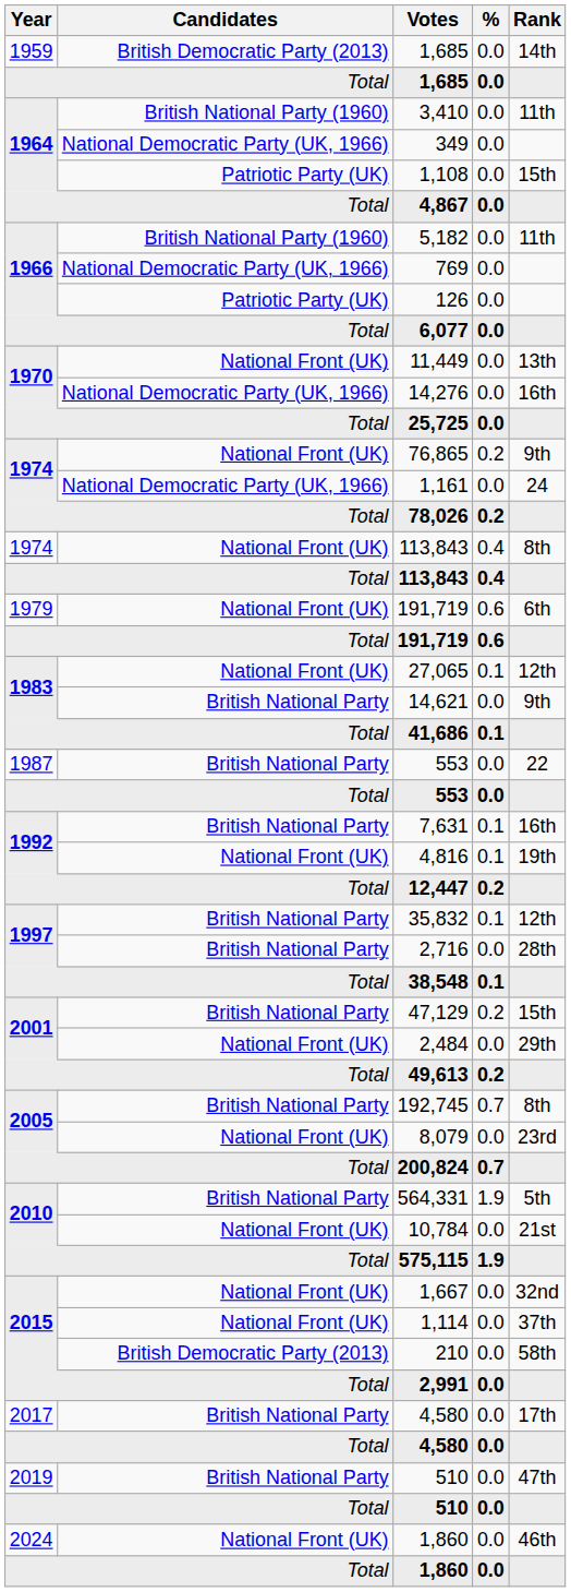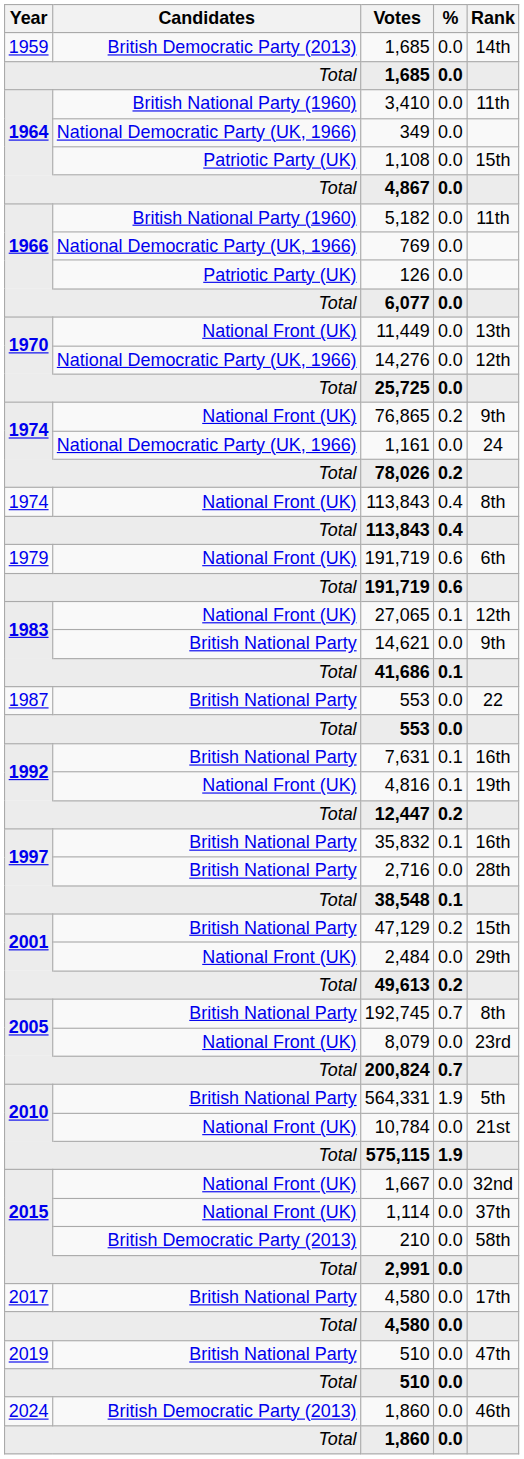14,276 | Rank: 16th -> 12th
35,832 | Rank: 12th -> 16th
2024 / 1,860 | Candidates: National Front (UK) -> British Democratic Party (2013)
